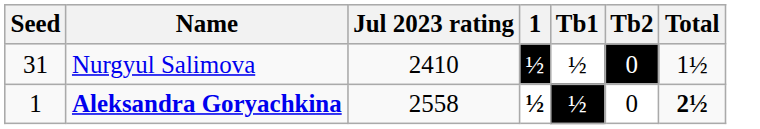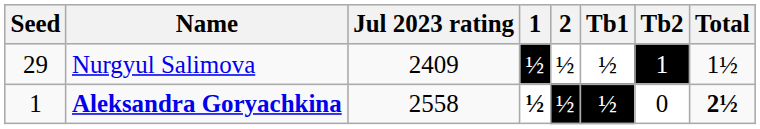+ column: 2 | ½ | ½
Nurgyul Salimova | Seed: 31 -> 29
Nurgyul Salimova | Jul 2023 rating: 2410 -> 2409
Nurgyul Salimova | Tb2: 0 -> 1
